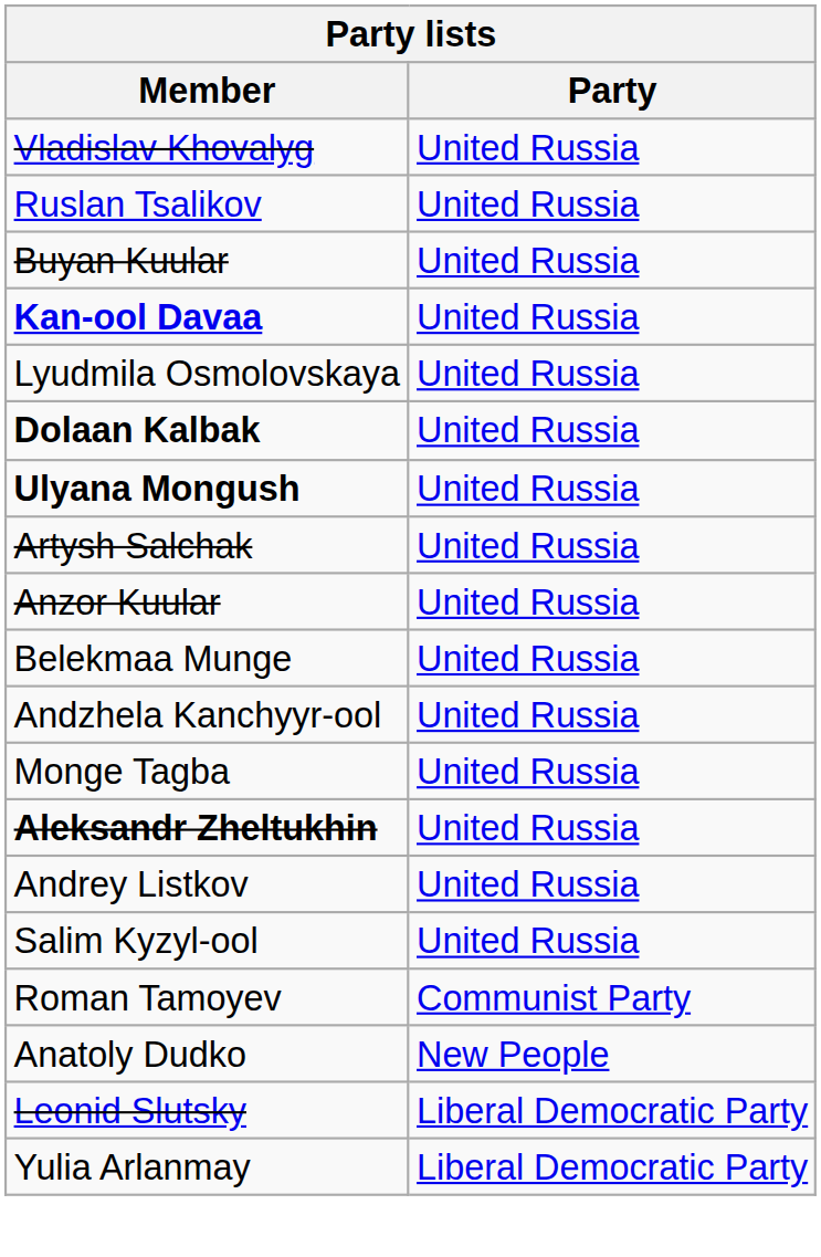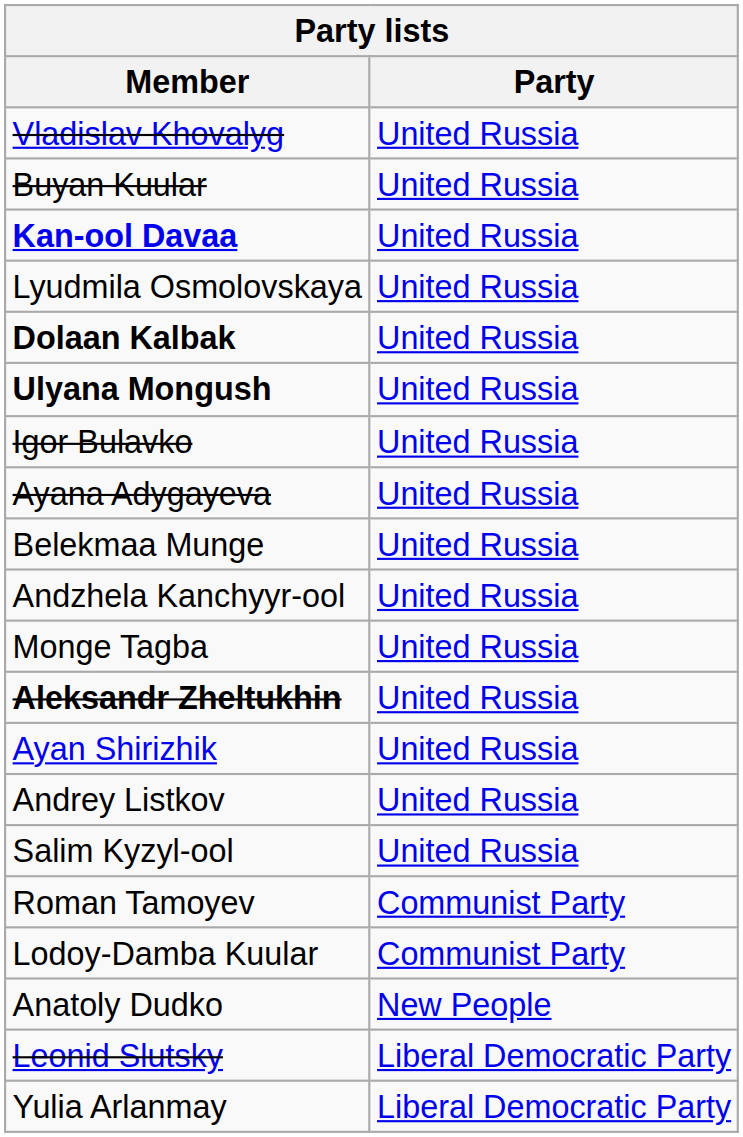- row: Ruslan Tsalikov | United Russia
- row: Artysh Salchak | United Russia
+ row: Igor Bulavko | United Russia
+ row: Ayana Adygayeva | United Russia
- row: Anzor Kuular | United Russia
+ row: Ayan Shirizhik | United Russia
+ row: Lodoy-Damba Kuular | Communist Party
